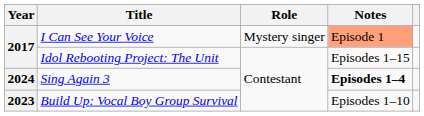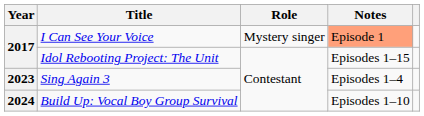Sing Again 3 | Year: 2024 -> 2023
Sing Again 3 | Notes: bold -> normal
Build Up: Vocal Boy Group Survival | Year: 2023 -> 2024
